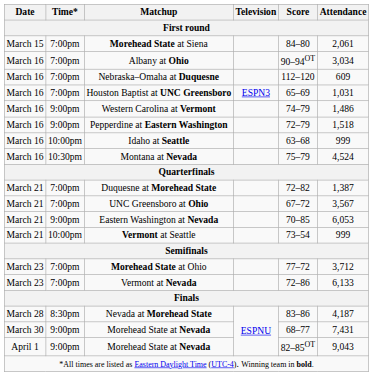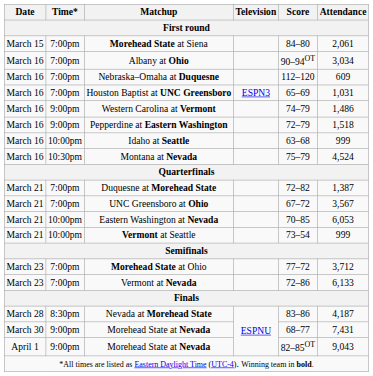Eastern Washington at Nevada | Time*: 9:00pm -> 10:00pm
